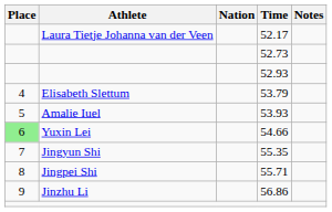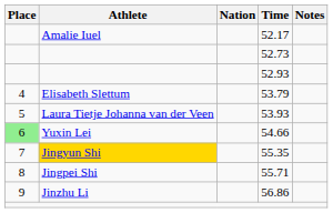52.17 | Athlete: Laura Tietje Johanna van der Veen -> Amalie Iuel
53.93 | Athlete: Amalie Iuel -> Laura Tietje Johanna van der Veen
55.35 | Athlete: no background -> gold background
